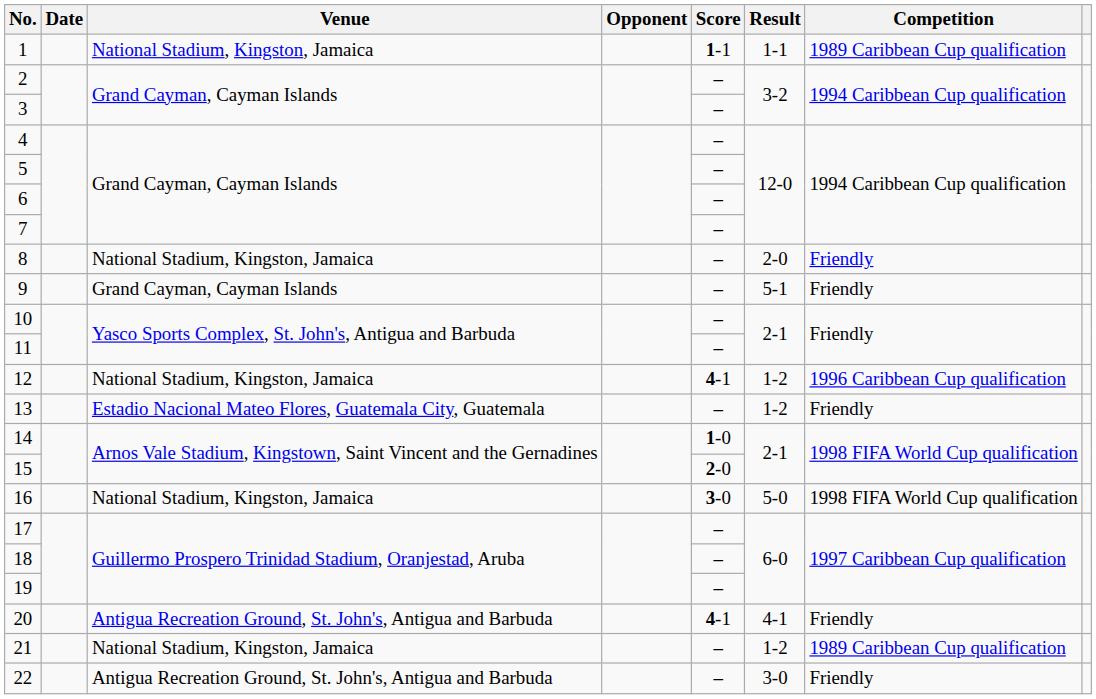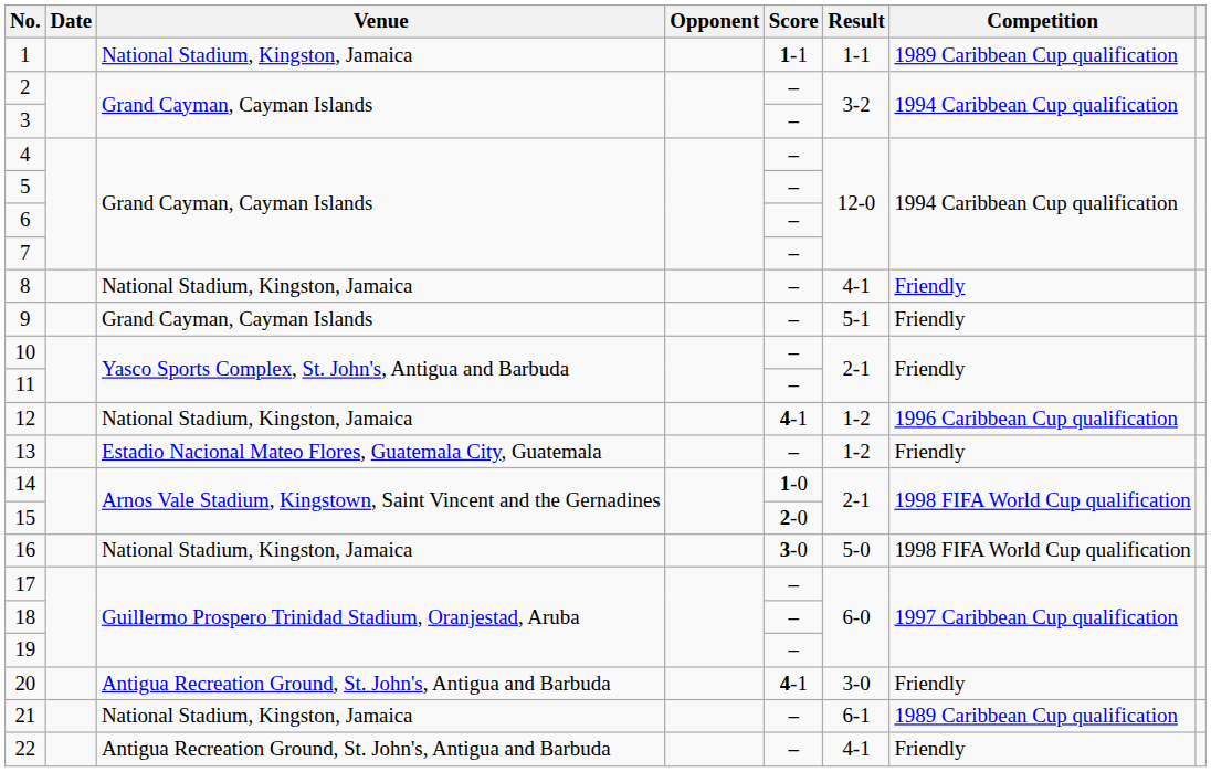8 | Result: 2-0 -> 4-1
20 | Result: 4-1 -> 3-0
21 | Result: 1-2 -> 6-1
22 | Result: 3-0 -> 4-1
